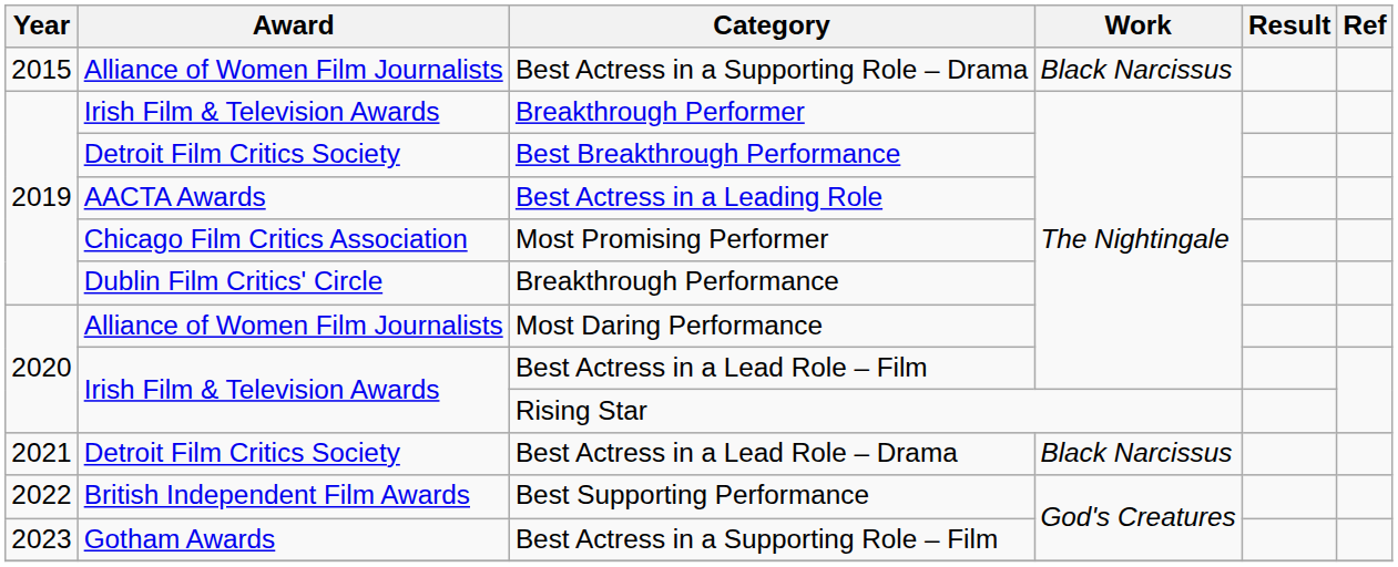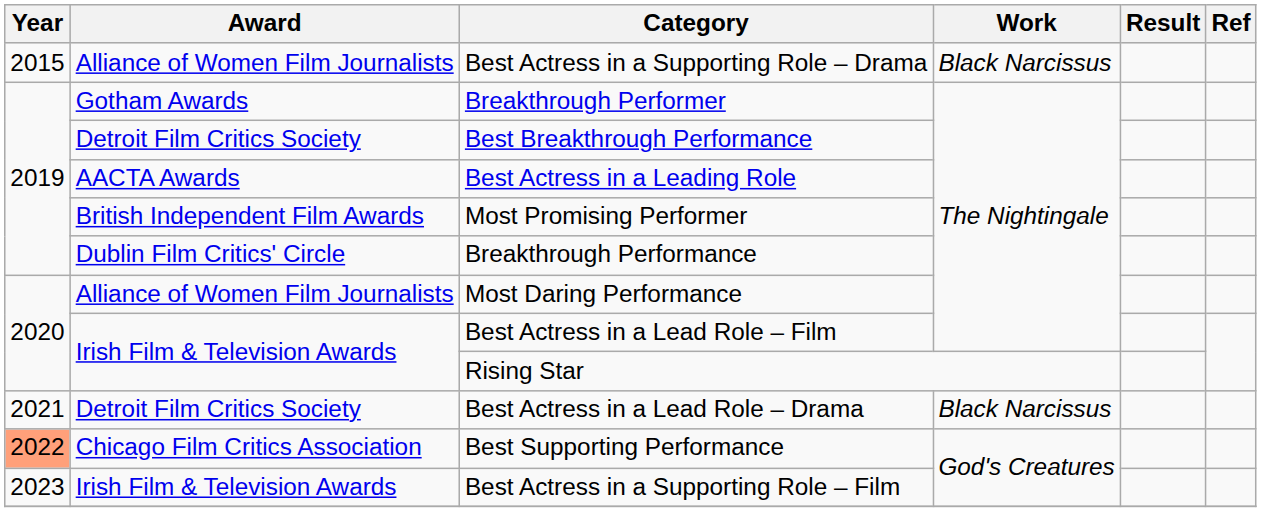Breakthrough Performer | Award: Irish Film & Television Awards -> Gotham Awards
Most Promising Performer | Award: Chicago Film Critics Association -> British Independent Film Awards
Best Supporting Performance | Year: no background -> lightsalmon background
Best Supporting Performance | Award: British Independent Film Awards -> Chicago Film Critics Association
Best Actress in a Supporting Role – Film | Award: Gotham Awards -> Irish Film & Television Awards
